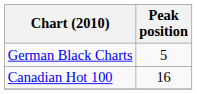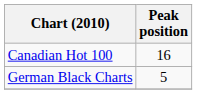rows swapped: Canadian Hot 100 <-> German Black Charts
